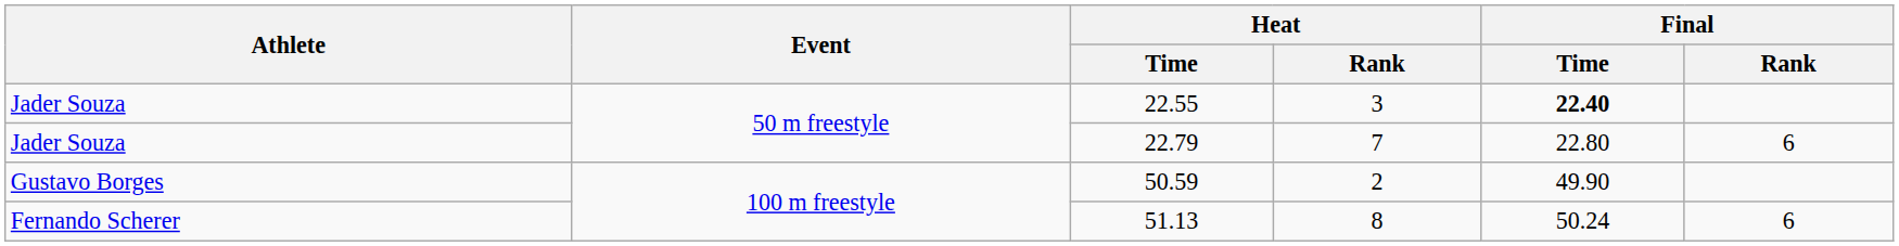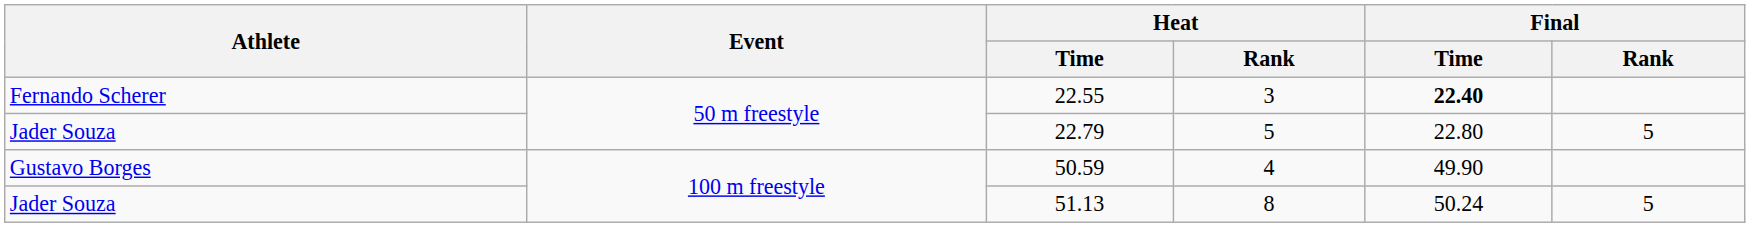22.55 | Athlete: Jader Souza -> Fernando Scherer
22.79 | Heat / Rank: 7 -> 5
22.79 | Final / Rank: 6 -> 5
50.59 | Heat / Rank: 2 -> 4
51.13 | Athlete: Fernando Scherer -> Jader Souza
51.13 | Final / Rank: 6 -> 5
